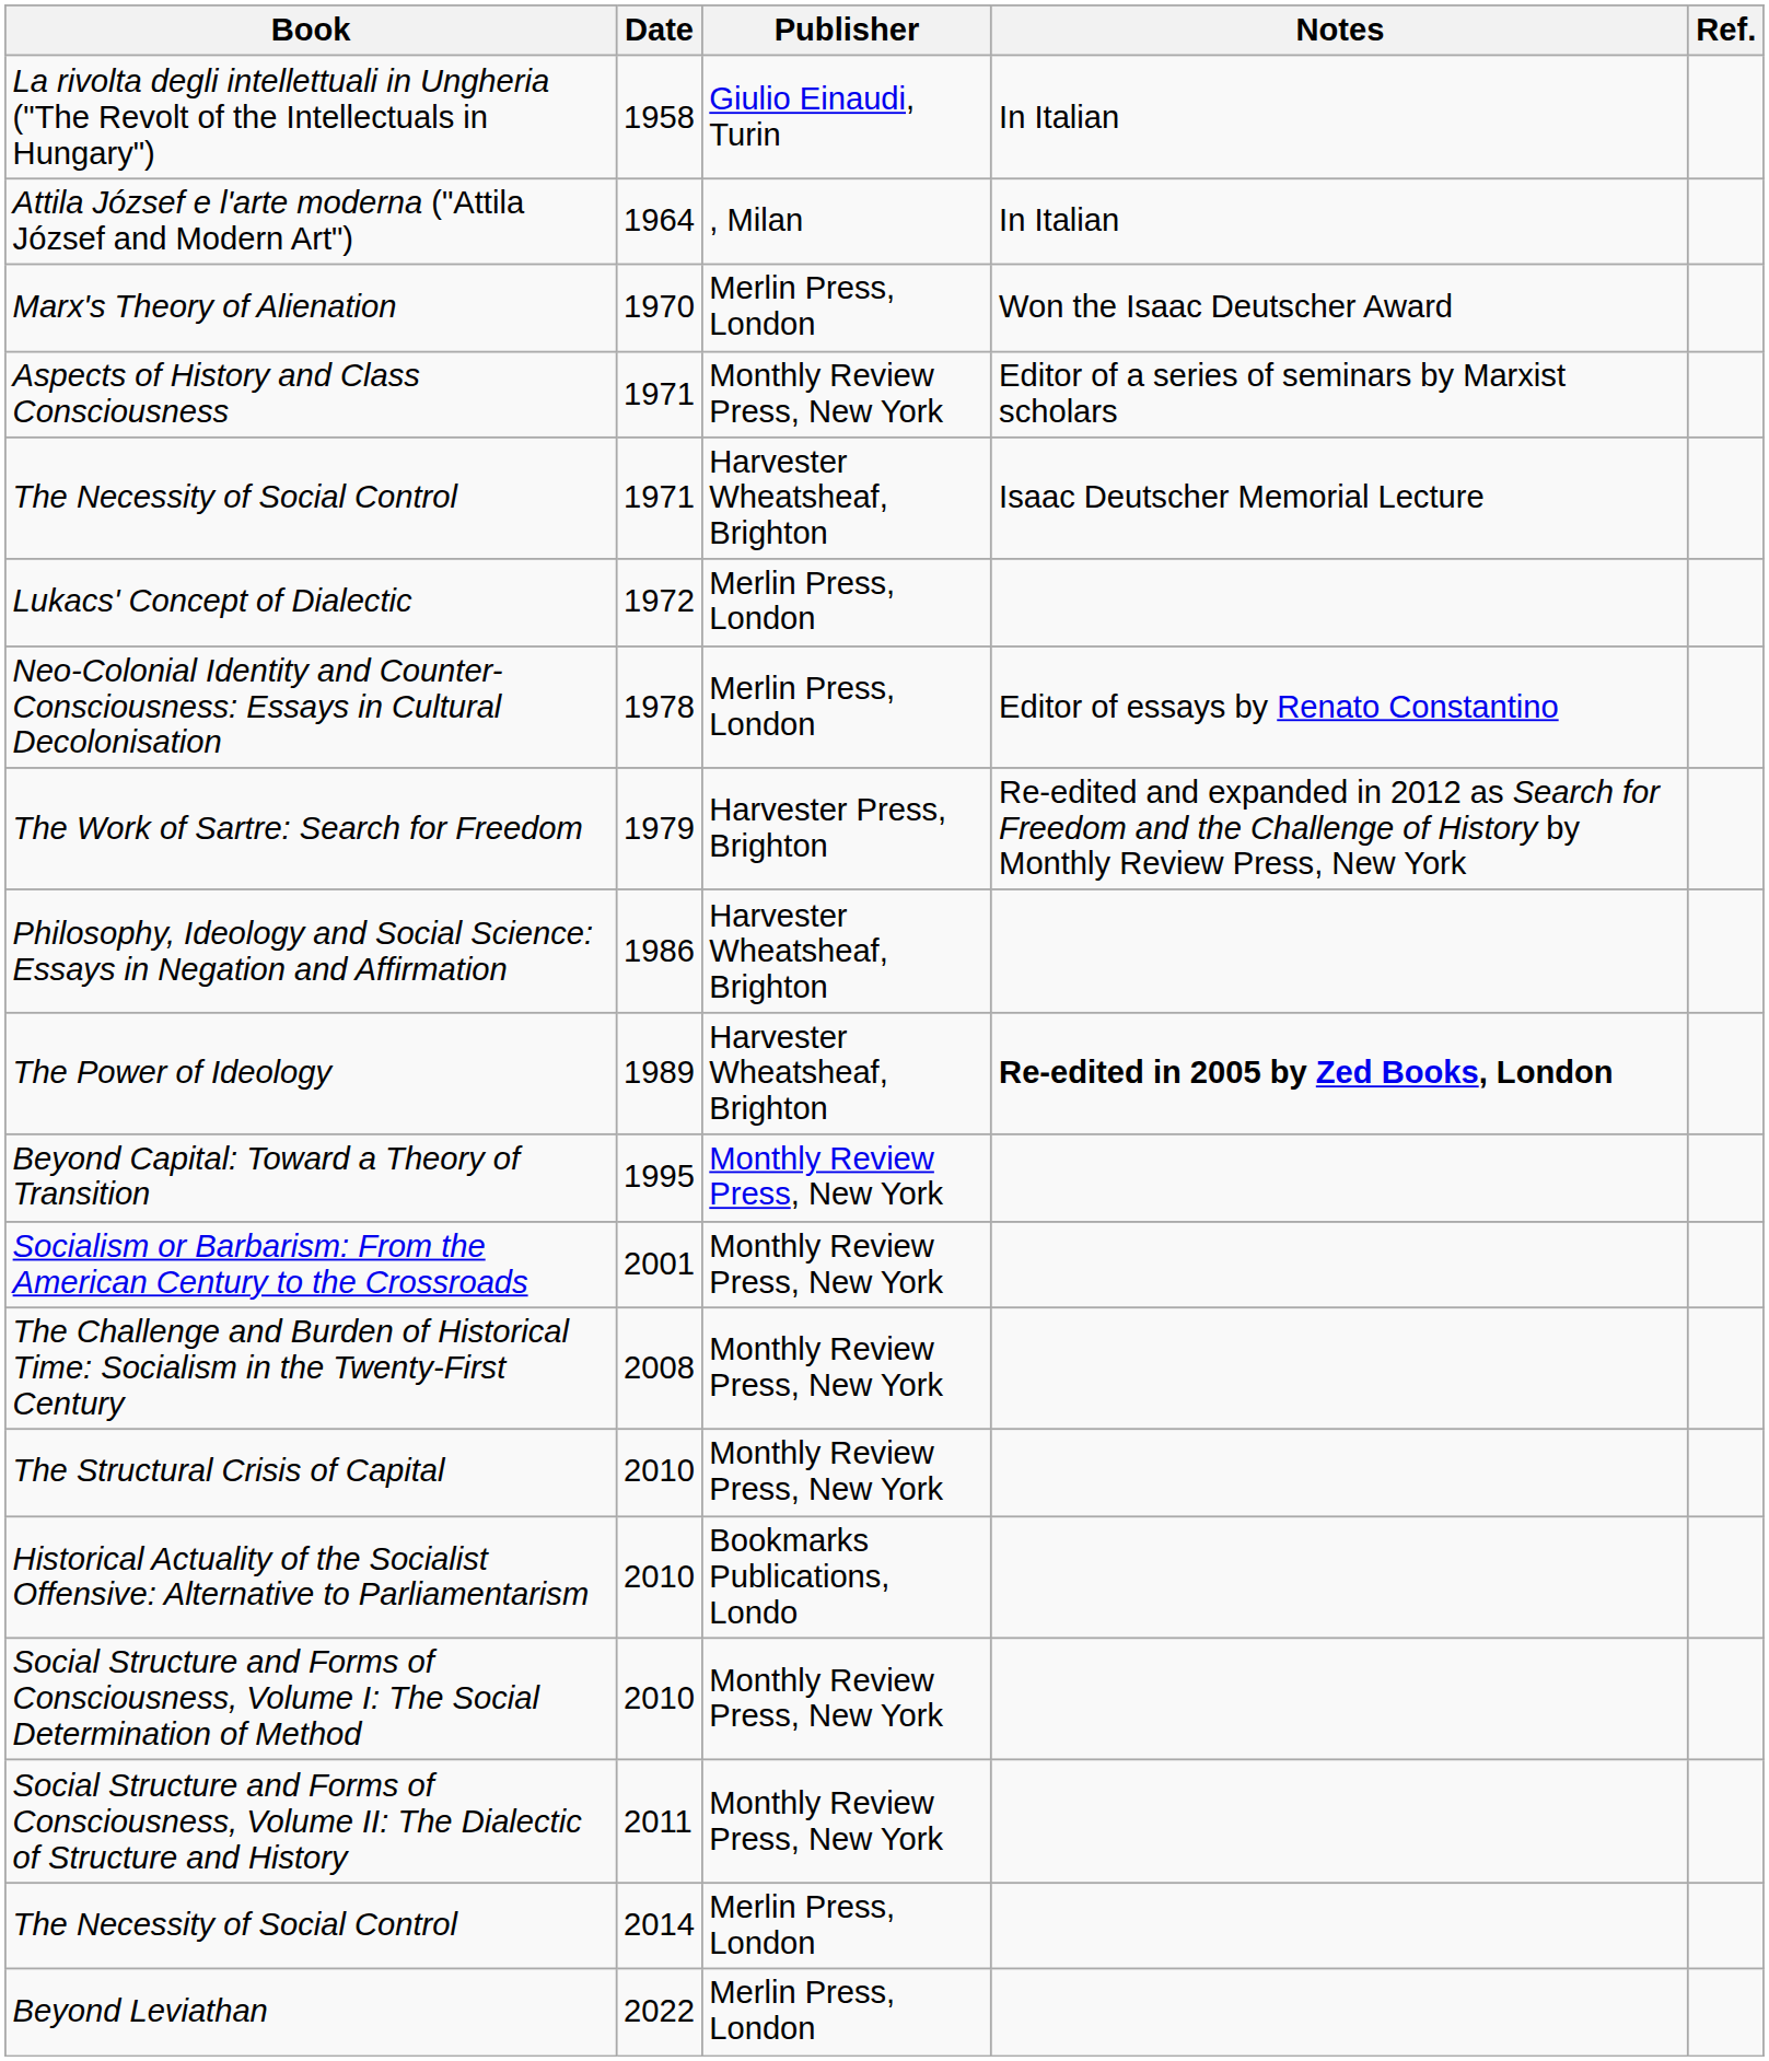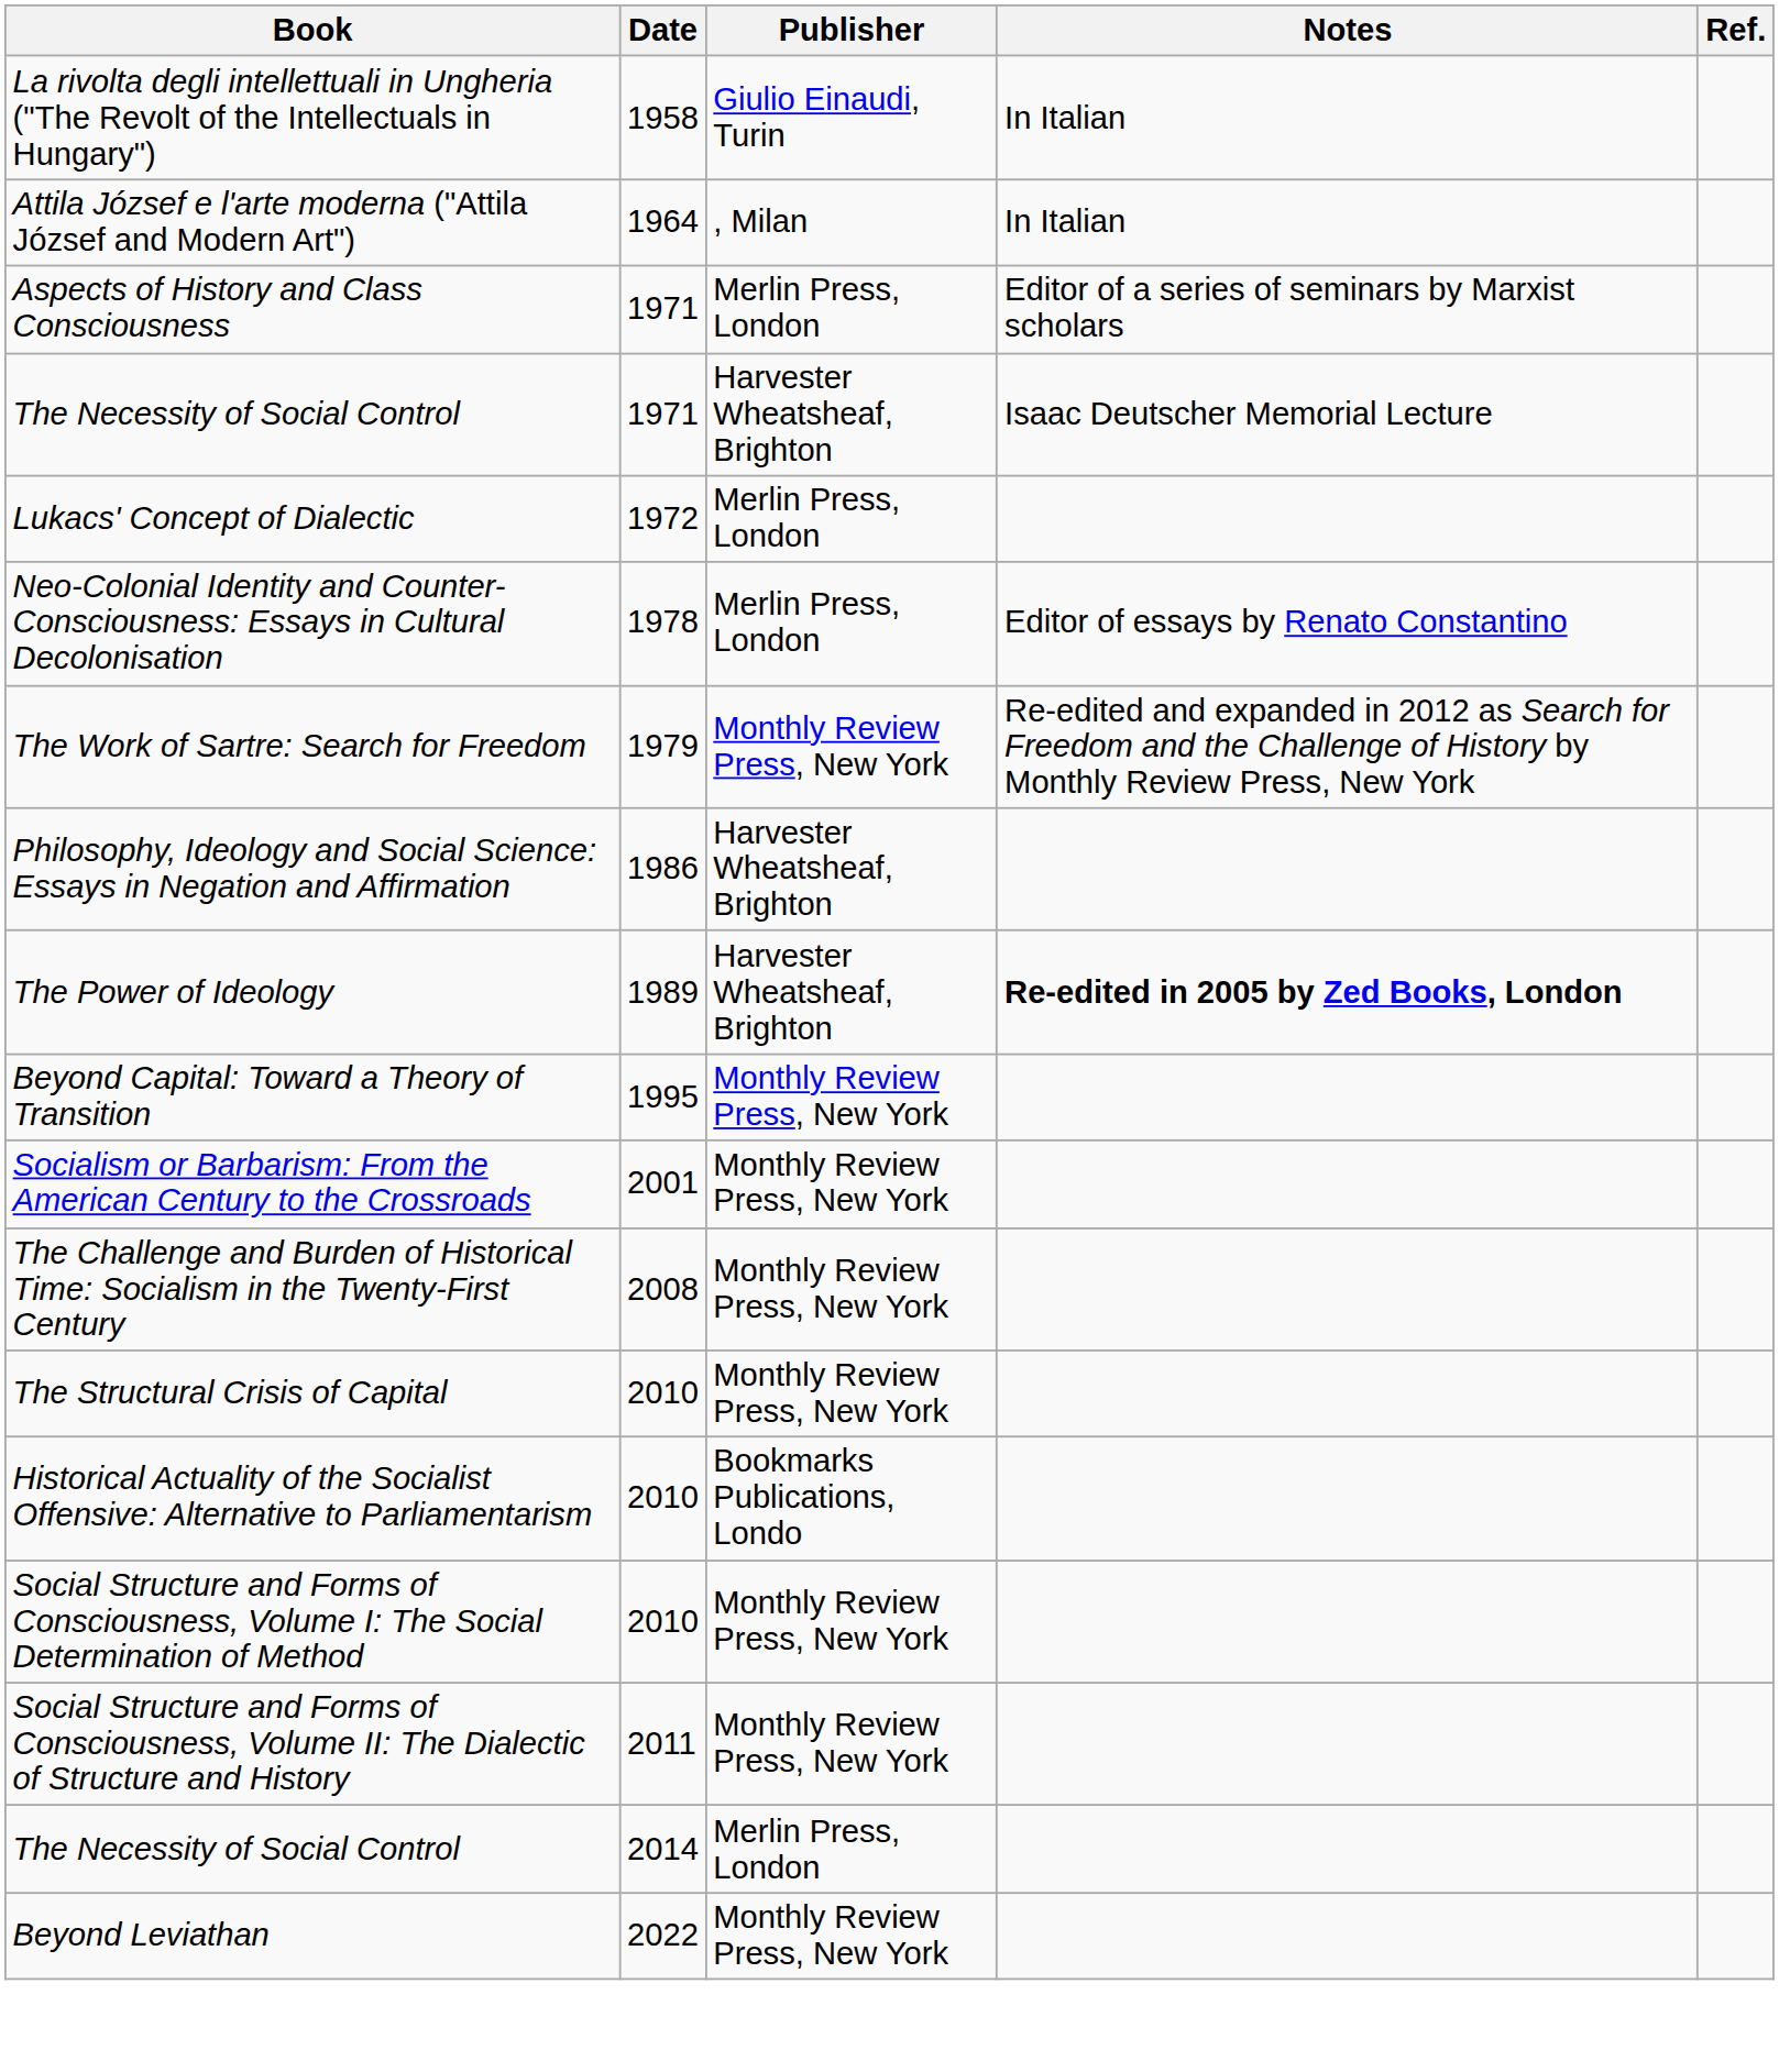- row: Marx's Theory of Alienation | 1970 | Merlin Press, London | Won the Isaac Deutscher Award
Aspects of History and Class Consciousness | Publisher: Monthly Review Press, New York -> Merlin Press, London
The Work of Sartre: Search for Freedom | Publisher: Harvester Press, Brighton -> Monthly Review Press, New York
Beyond Leviathan | Publisher: Merlin Press, London -> Monthly Review Press, New York
